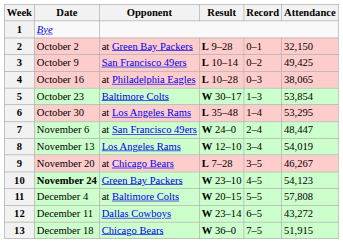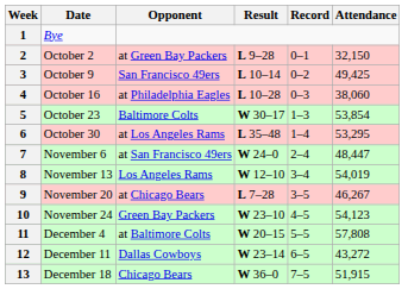4 | Attendance: 38,065 -> 38,060
10 | Date: bold -> normal
